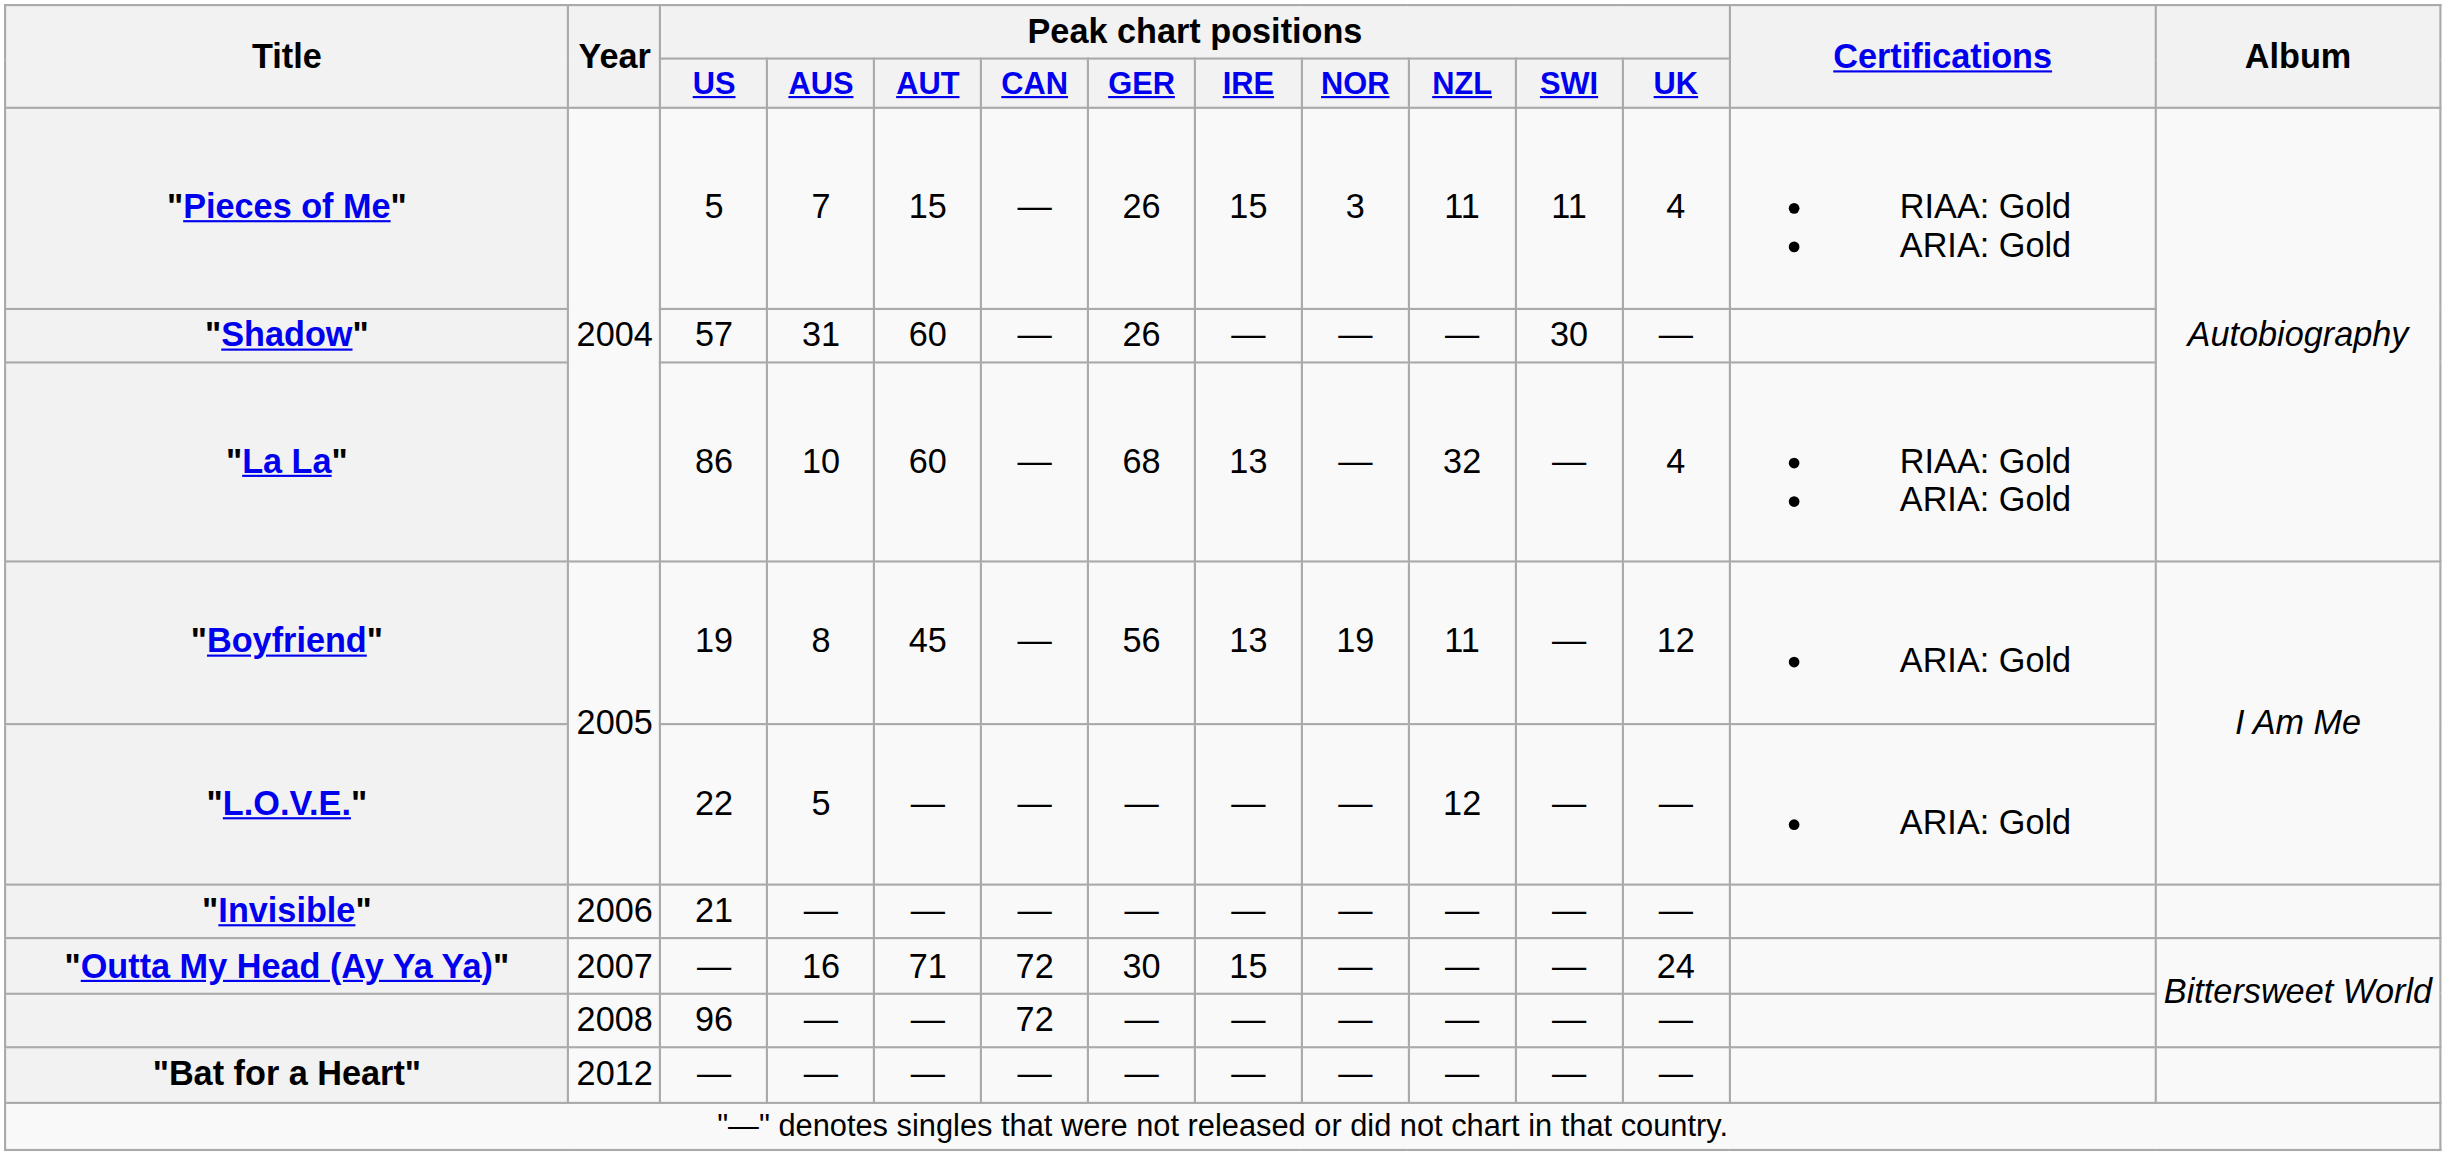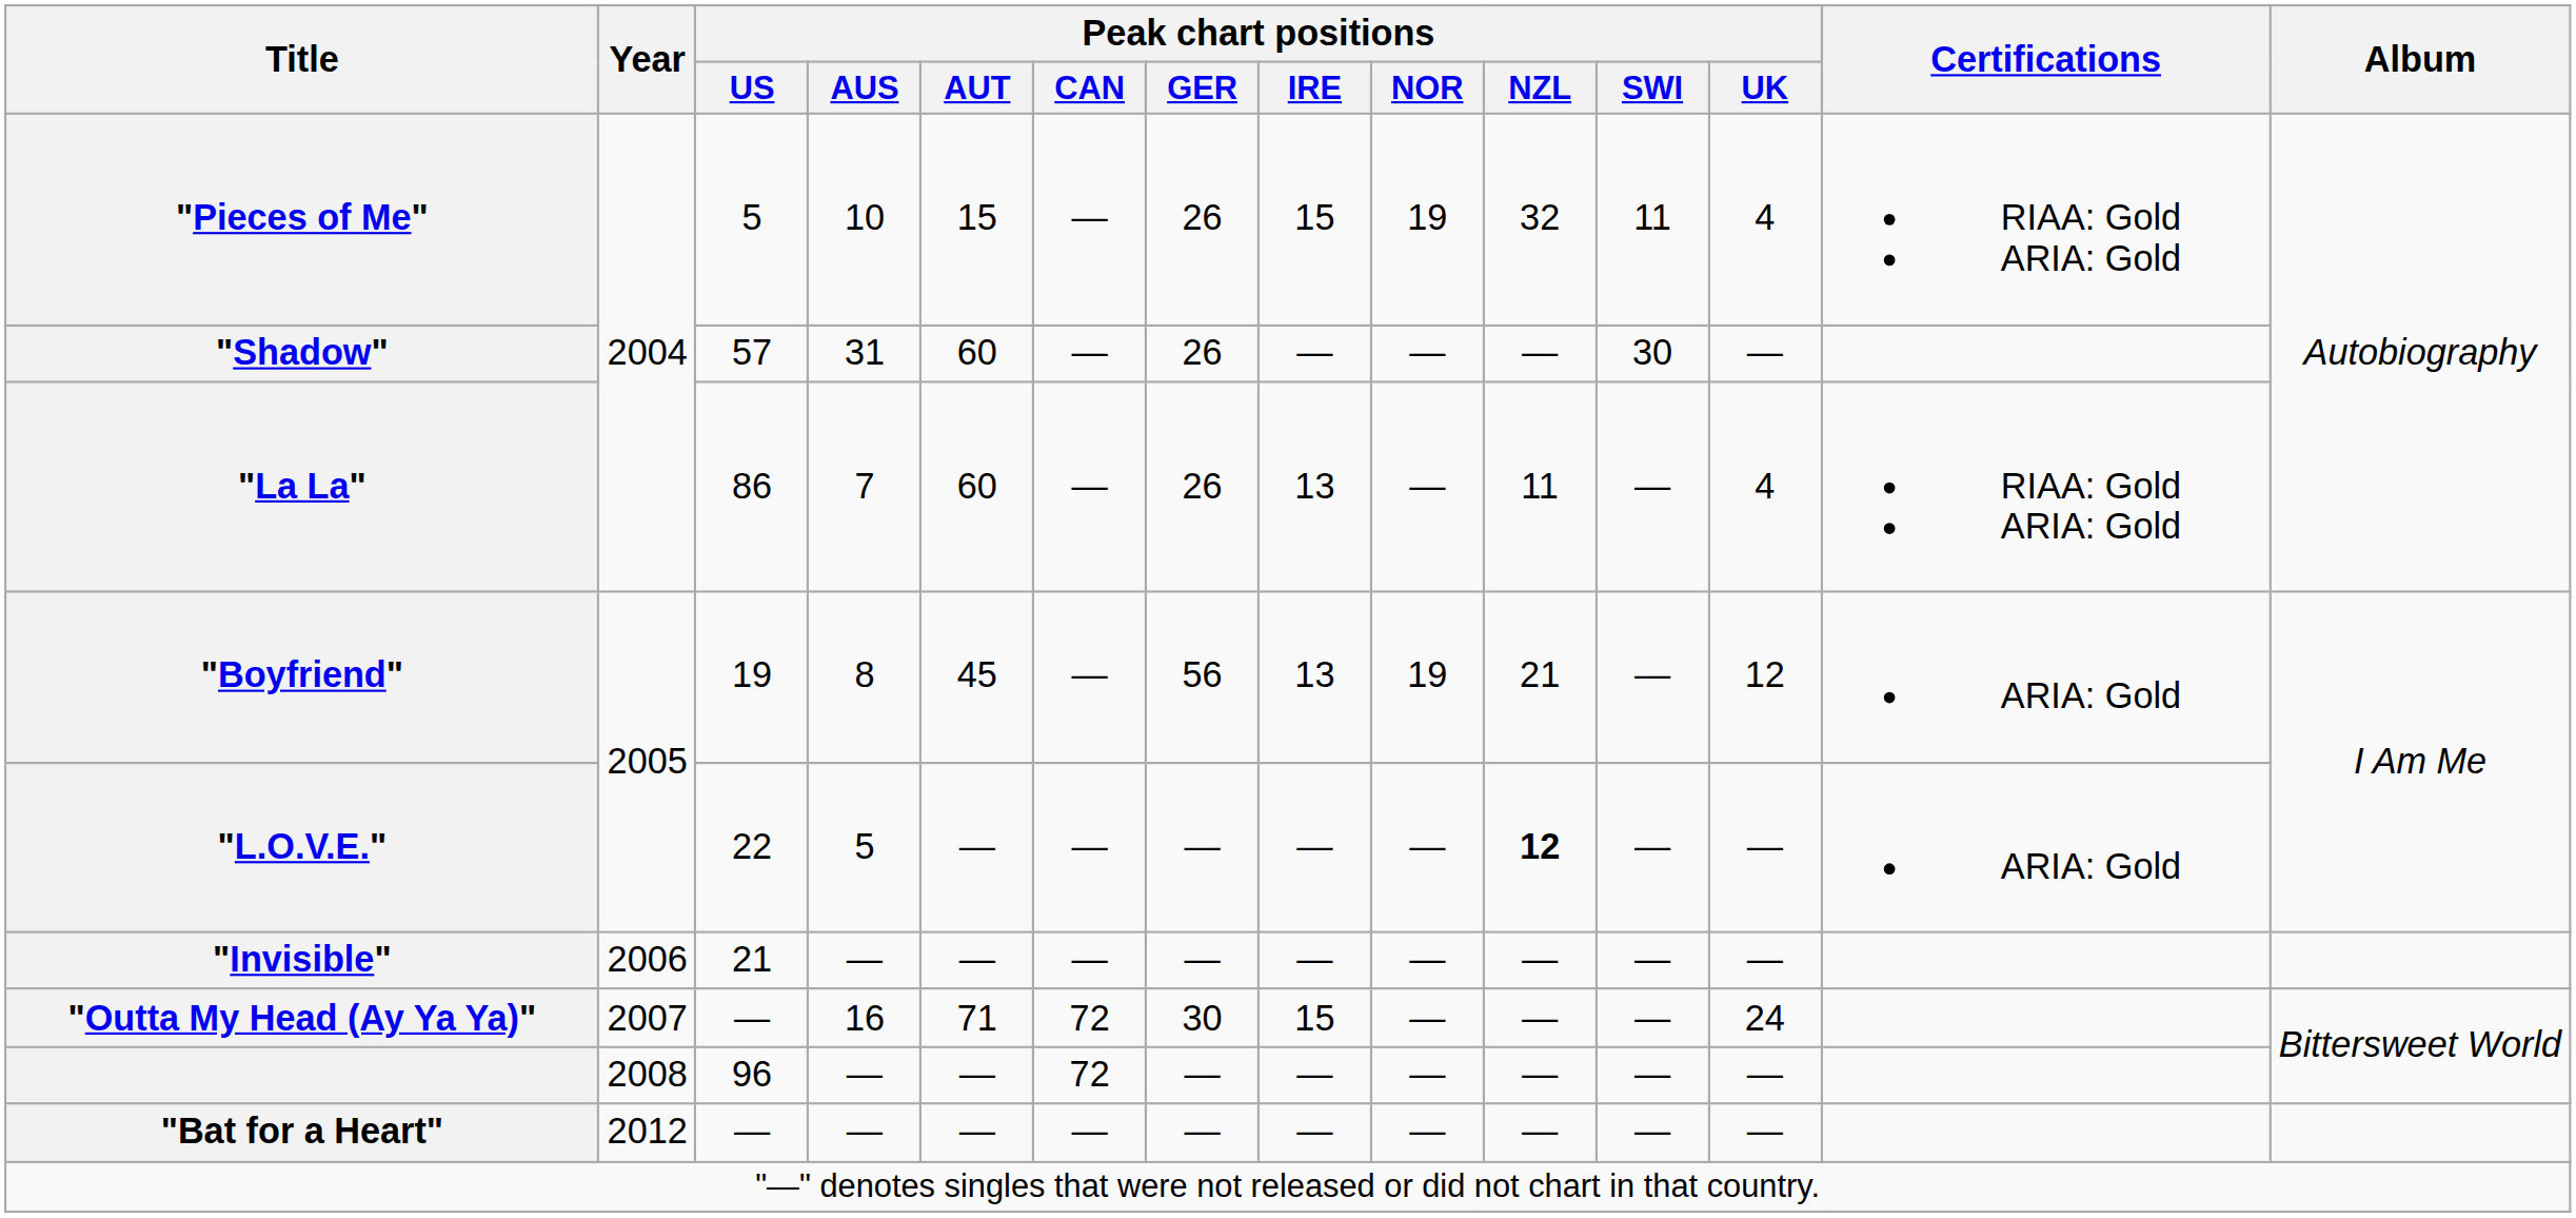"Pieces of Me" | Peak chart positions / AUS: 7 -> 10
"Pieces of Me" | Peak chart positions / NOR: 3 -> 19
"Pieces of Me" | Peak chart positions / NZL: 11 -> 32
"La La" | Peak chart positions / AUS: 10 -> 7
"La La" | Peak chart positions / GER: 68 -> 26
"La La" | Peak chart positions / NZL: 32 -> 11
"Boyfriend" | Peak chart positions / NZL: 11 -> 21
"L.O.V.E." | Peak chart positions / NZL: normal -> bold
